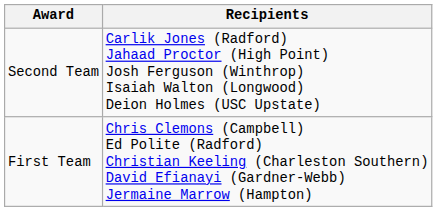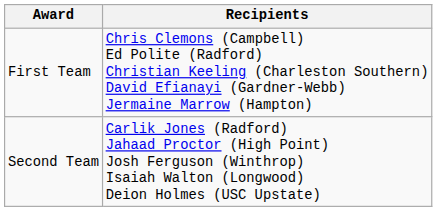rows swapped: First Team <-> Second Team
